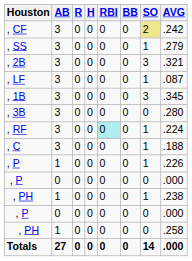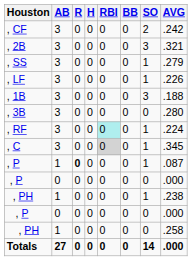, CF | SO: khaki background -> no background
rows swapped: , 2B <-> , SS
, LF | AVG: .087 -> .226
, 1B | AVG: .345 -> .188
, C | RBI: no background -> lightgrey background
, C | AVG: .188 -> .345
, P / 1 | R: normal -> bold
, P / 1 | AVG: .226 -> .087
